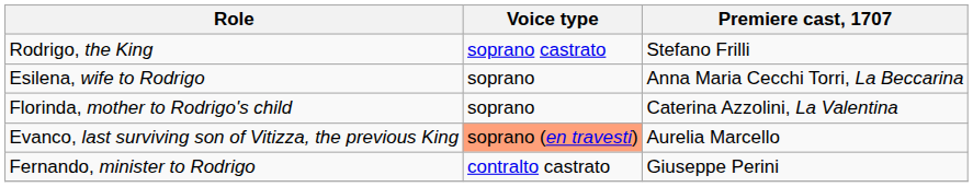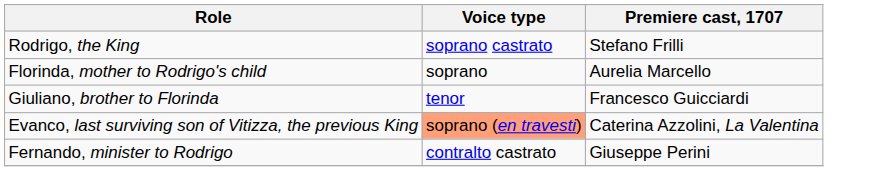- row: Esilena, wife to Rodrigo | soprano | Anna Maria Cecchi Torri, La Beccarina
Florinda, mother to Rodrigo's child | Premiere cast, 1707: Caterina Azzolini, La Valentina -> Aurelia Marcello
+ row: Giuliano, brother to Florinda | tenor | Francesco Guicciardi
Evanco, last surviving son of Vitizza, the previous King | Premiere cast, 1707: Aurelia Marcello -> Caterina Azzolini, La Valentina
